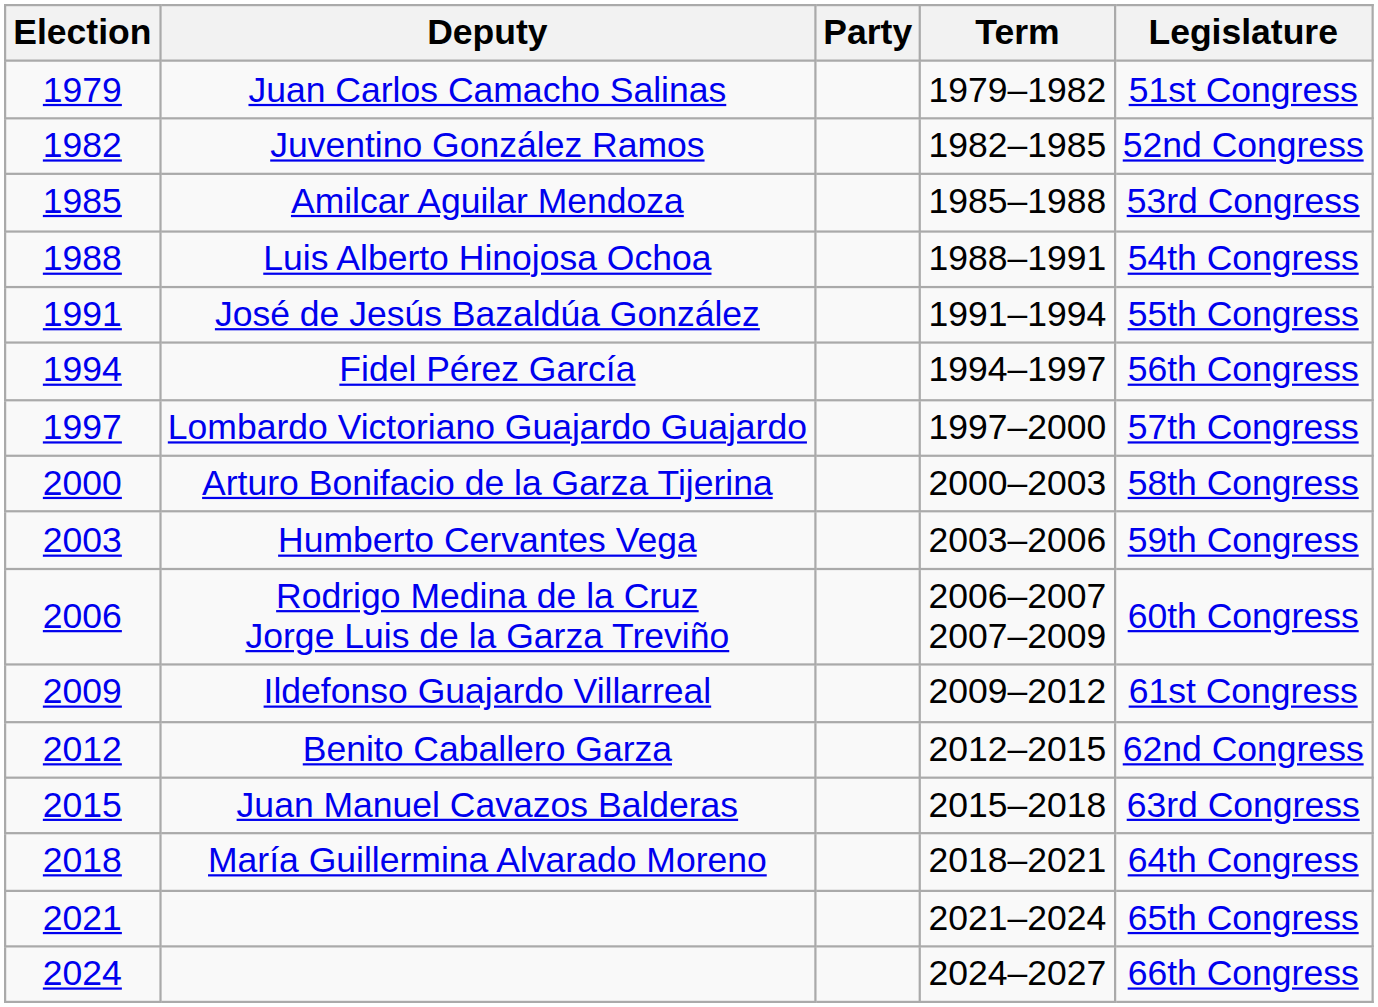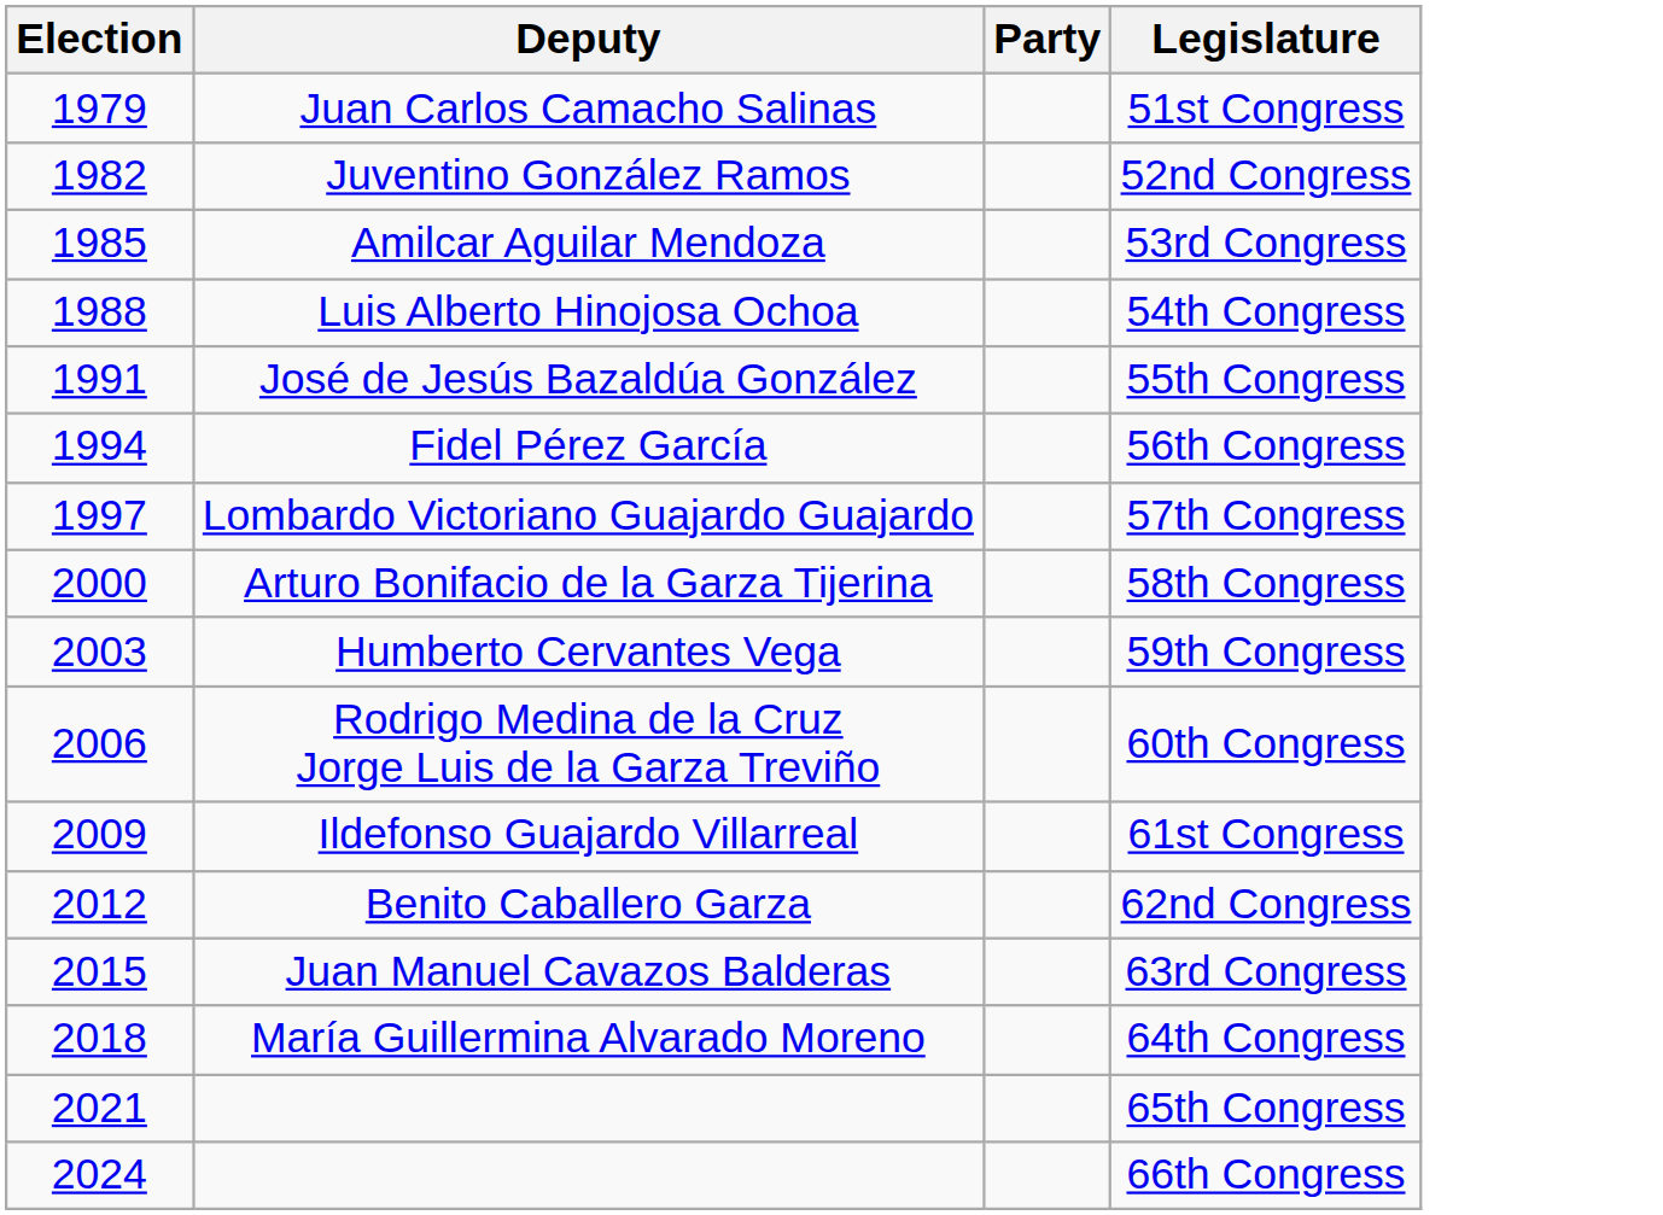- column: Term | 1979–1982 | 1982–1985 | 1985–1988 | 1988–1991 | 1991–1994 | 1994–1997 | 1997–2000 | 2000–2003 | 2003–2006 | 2006–2007 2007–2009 | 2009–2012 | 2012–2015 | 2015–2018 | 2018–2021 | 2021–2024 | 2024–2027
